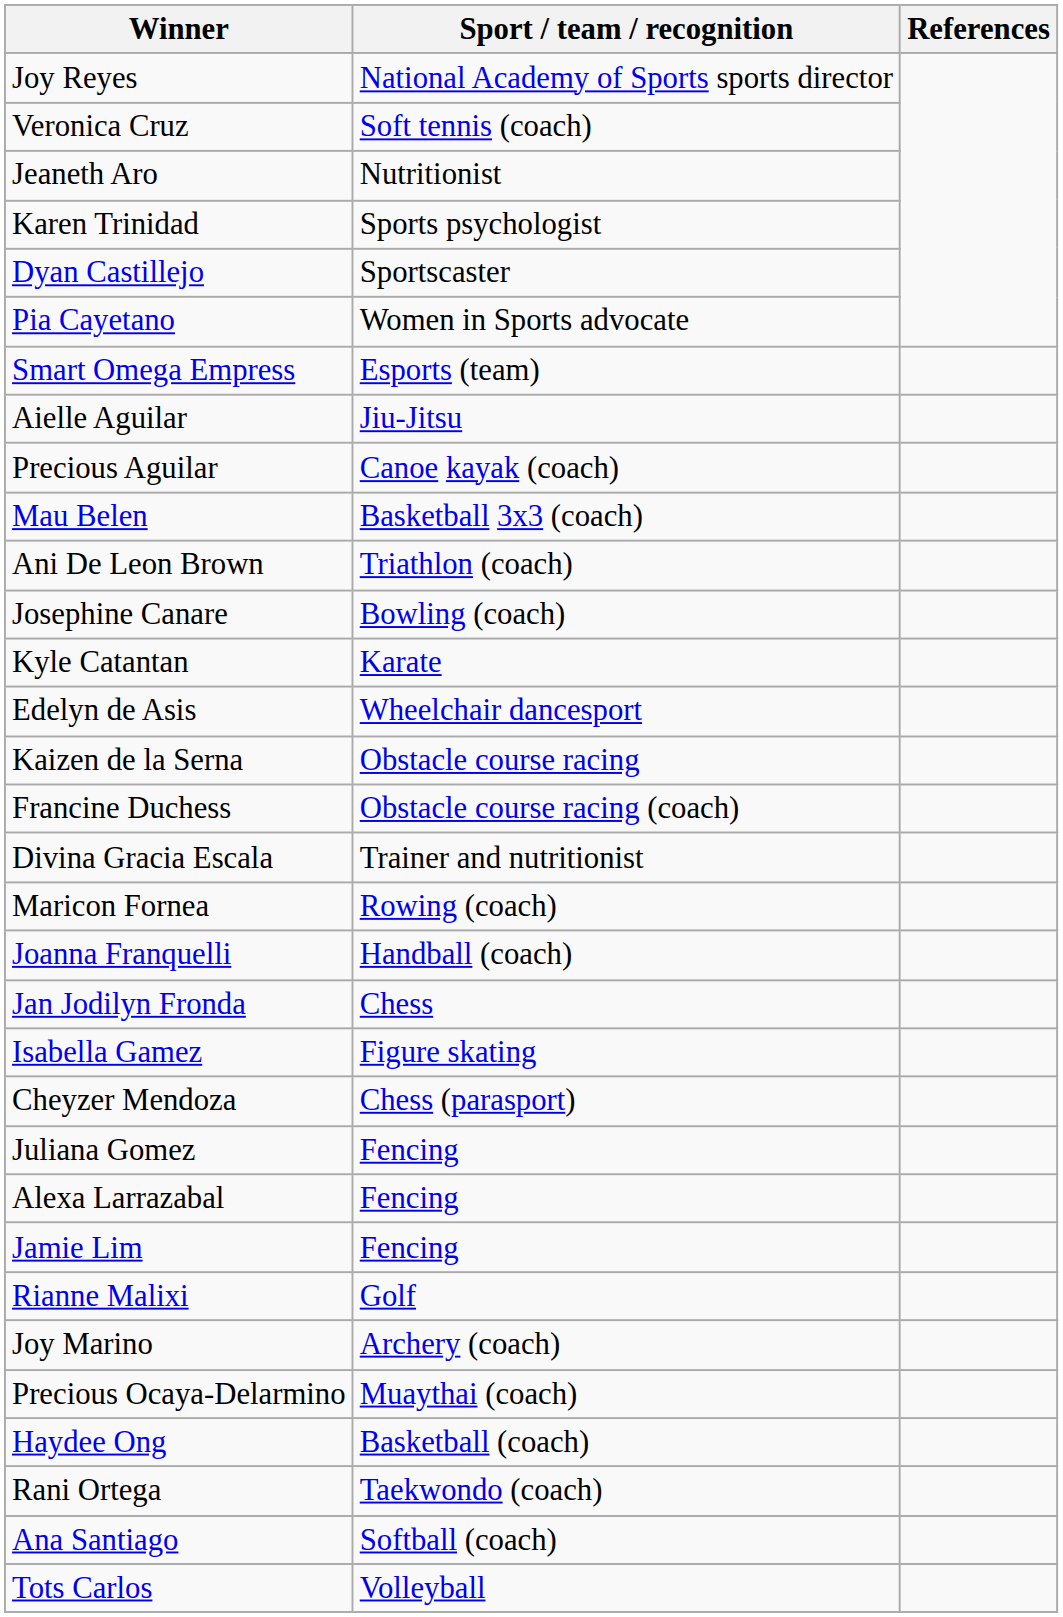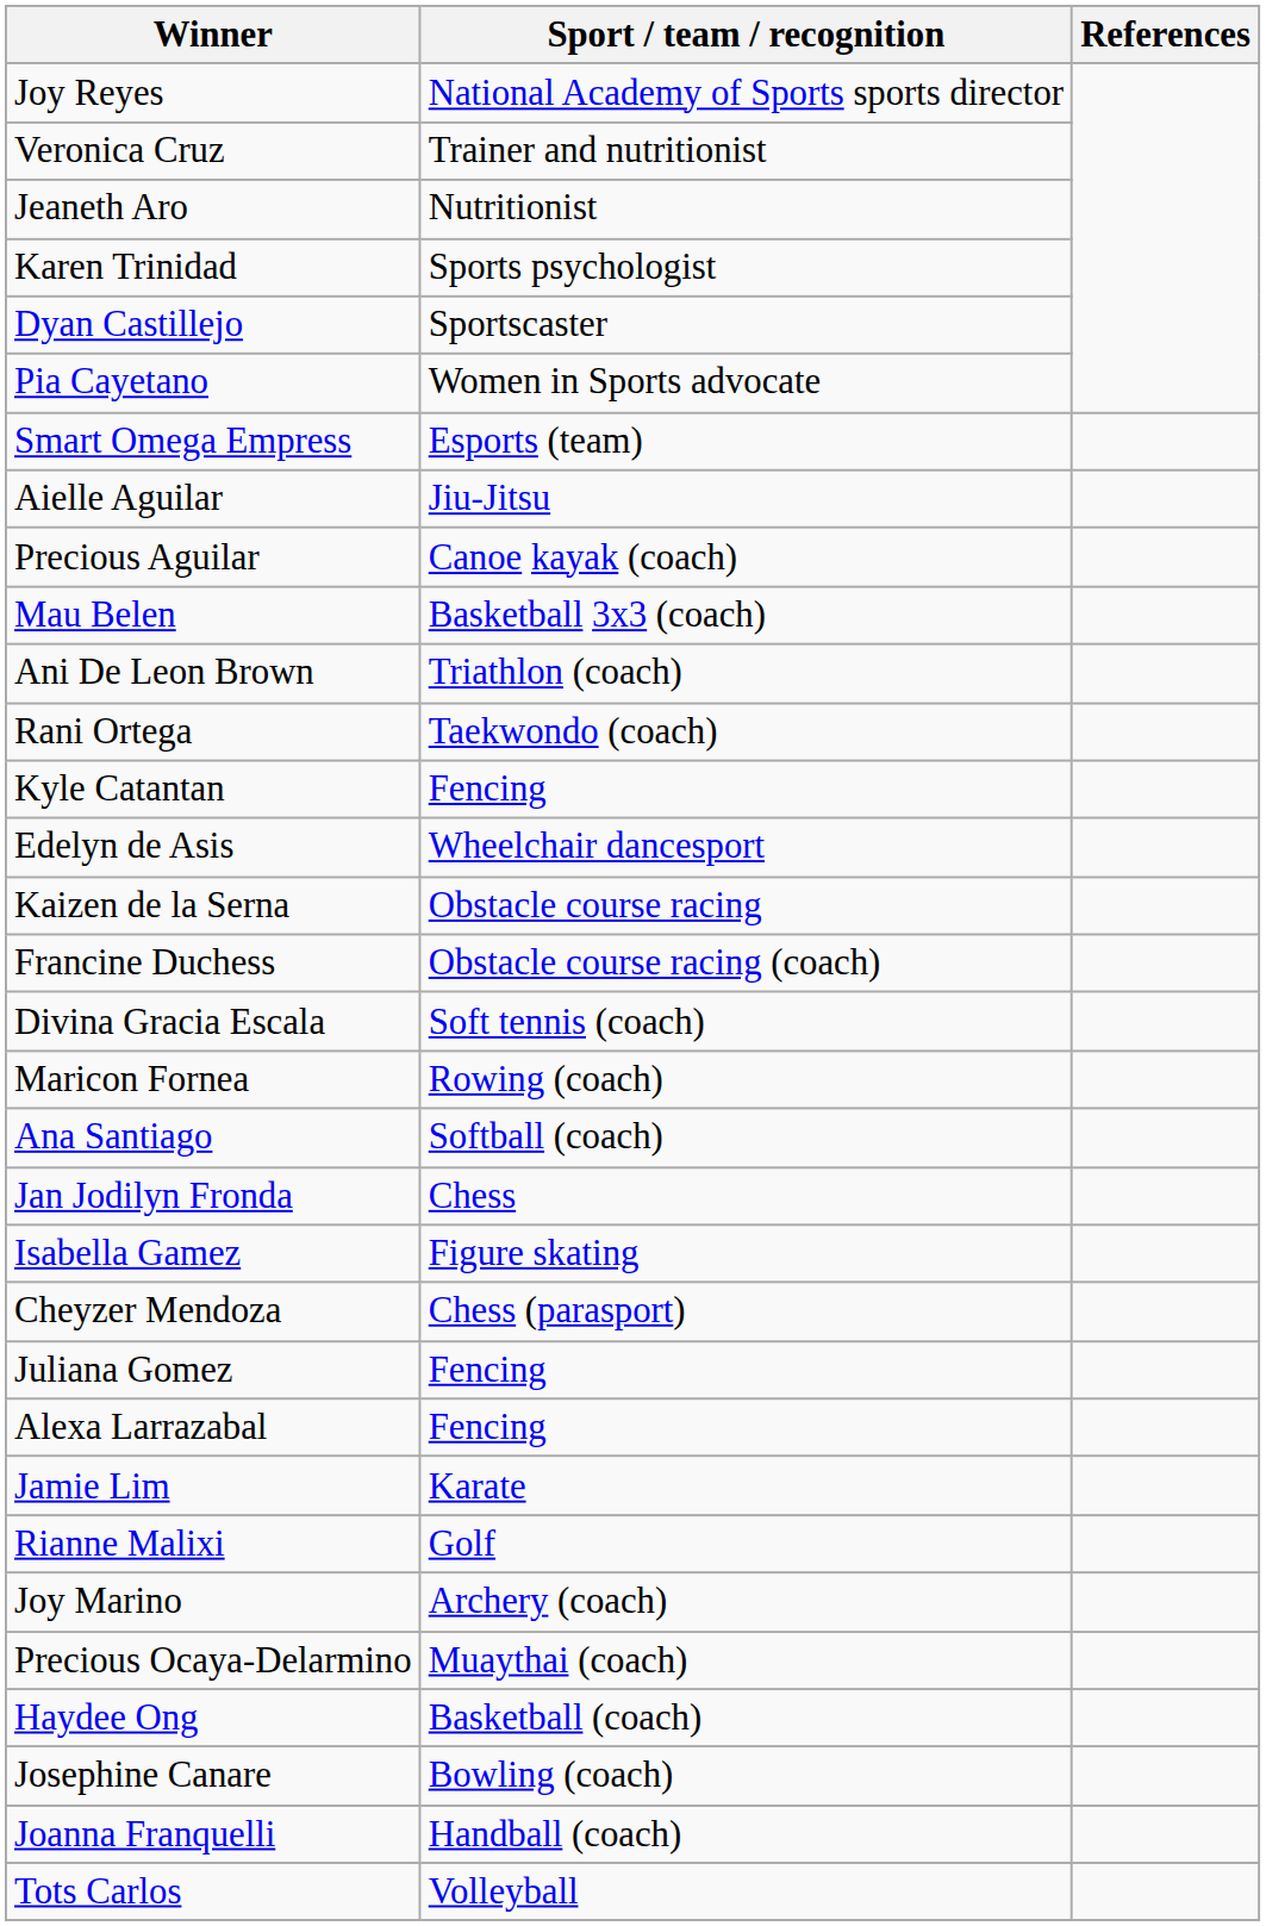Veronica Cruz | Sport / team / recognition: Soft tennis (coach) -> Trainer and nutritionist
rows swapped: Josephine Canare <-> Rani Ortega
Kyle Catantan | Sport / team / recognition: Karate -> Fencing
Divina Gracia Escala | Sport / team / recognition: Trainer and nutritionist -> Soft tennis (coach)
rows swapped: Joanna Franquelli <-> Ana Santiago
Jamie Lim | Sport / team / recognition: Fencing -> Karate
